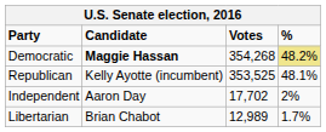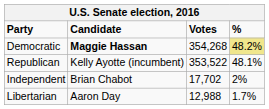Republican | Votes: 353,525 -> 353,522
Independent | Candidate: Aaron Day -> Brian Chabot
Libertarian | Candidate: Brian Chabot -> Aaron Day
Libertarian | Votes: 12,989 -> 12,988
